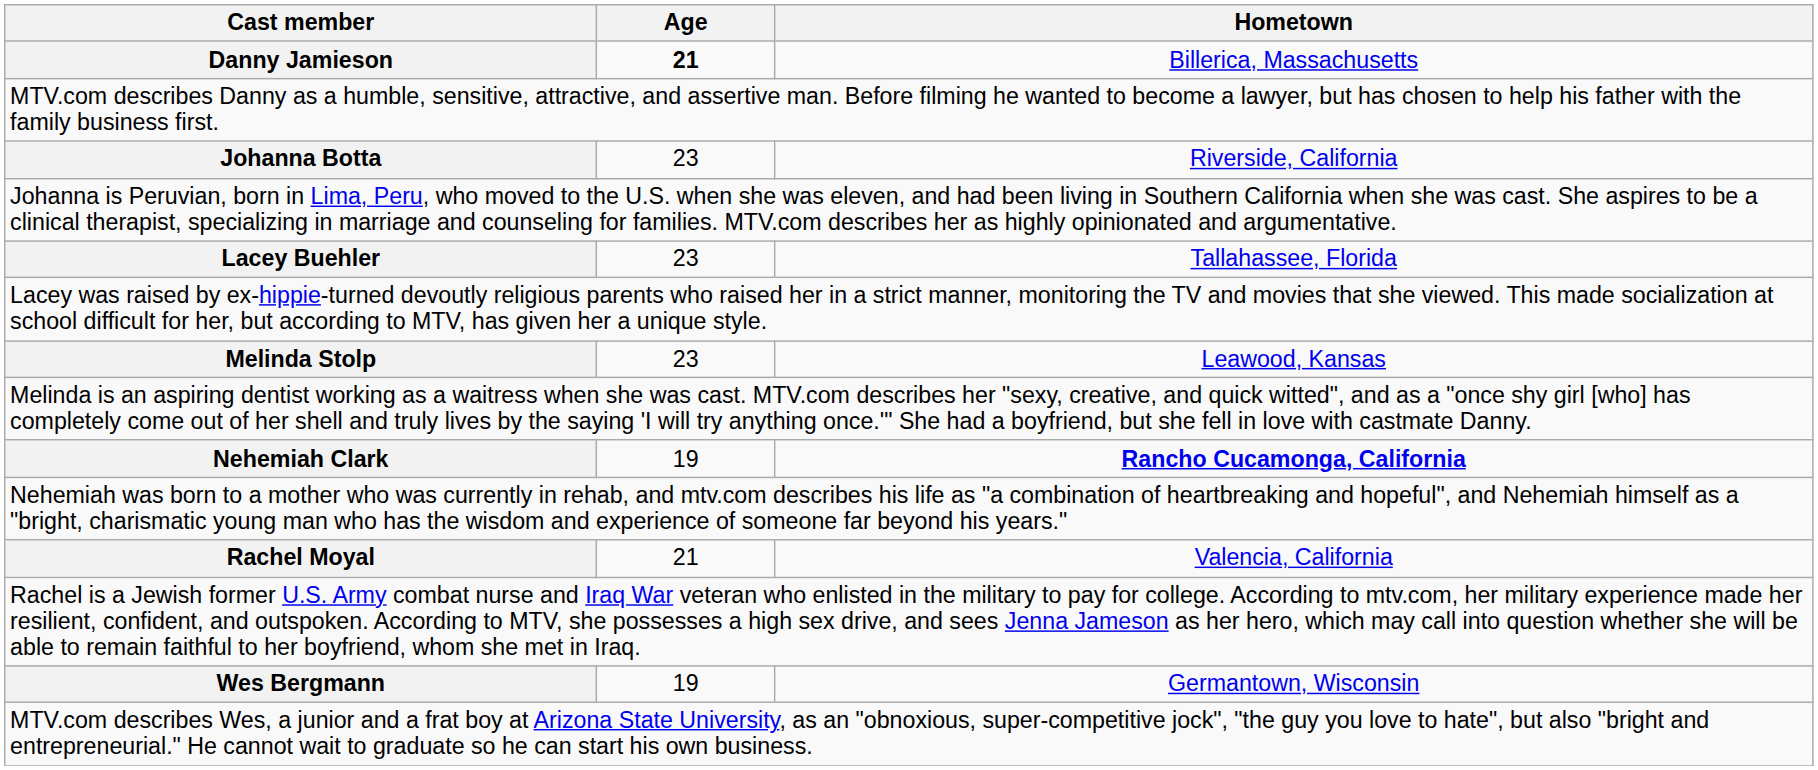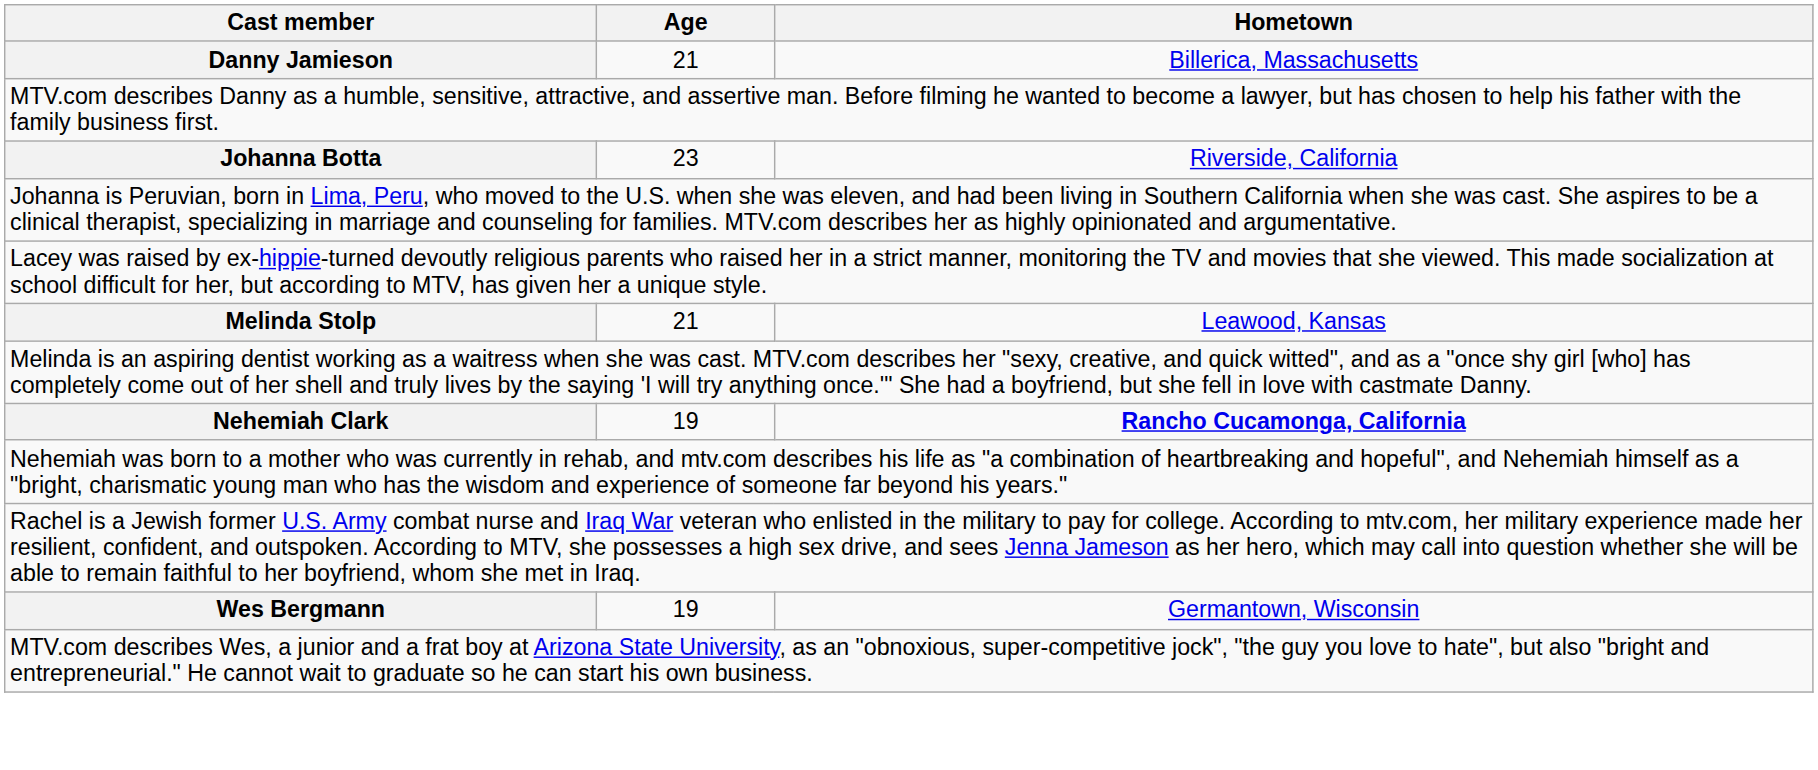Danny Jamieson | Age: bold -> normal
- row: Lacey Buehler | 23 | Tallahassee, Florida
Melinda Stolp | Age: 23 -> 21
- row: Rachel Moyal | 21 | Valencia, California
